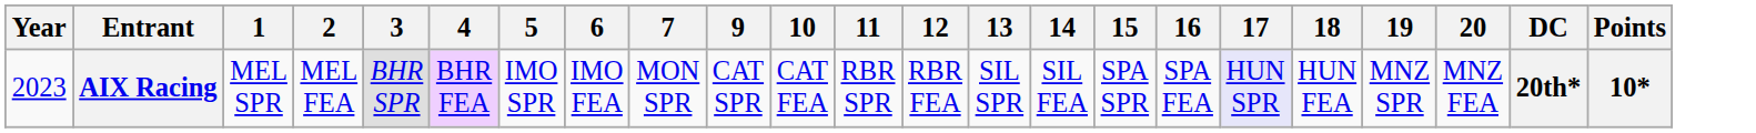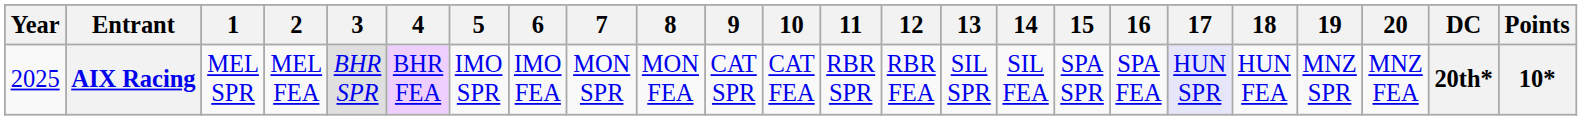+ column: 8 | MON FEA
AIX Racing | Year: 2023 -> 2025
